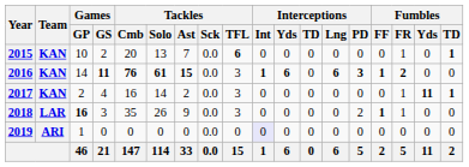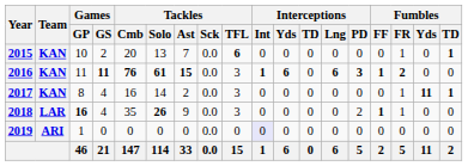2016 | Games / GP: 14 -> 11
2017 | Games / GP: 2 -> 8
2018 | Games / GS: 3 -> 4
2018 | Tackles / Solo: normal -> bold
